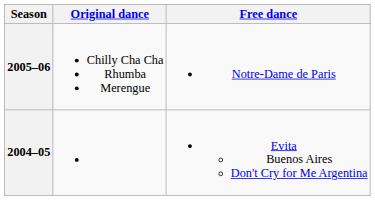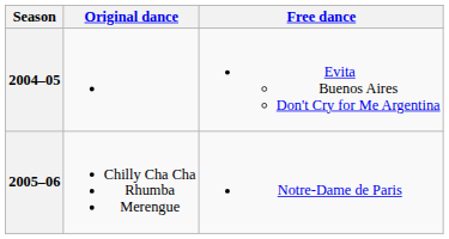rows swapped: 2005–06 <-> 2004–05
